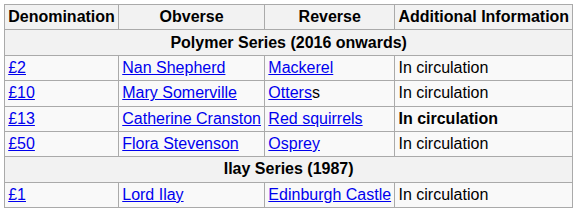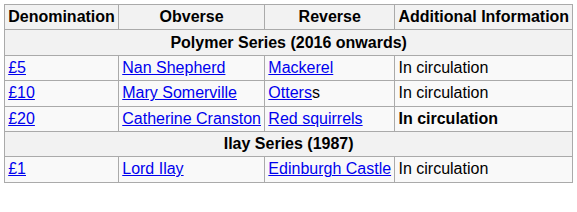Nan Shepherd | Denomination: £2 -> £5
Catherine Cranston | Denomination: £13 -> £20
- row: £50 | Flora Stevenson | Osprey | In circulation
